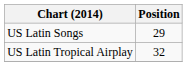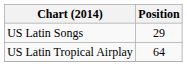US Latin Tropical Airplay | Position: 32 -> 64
